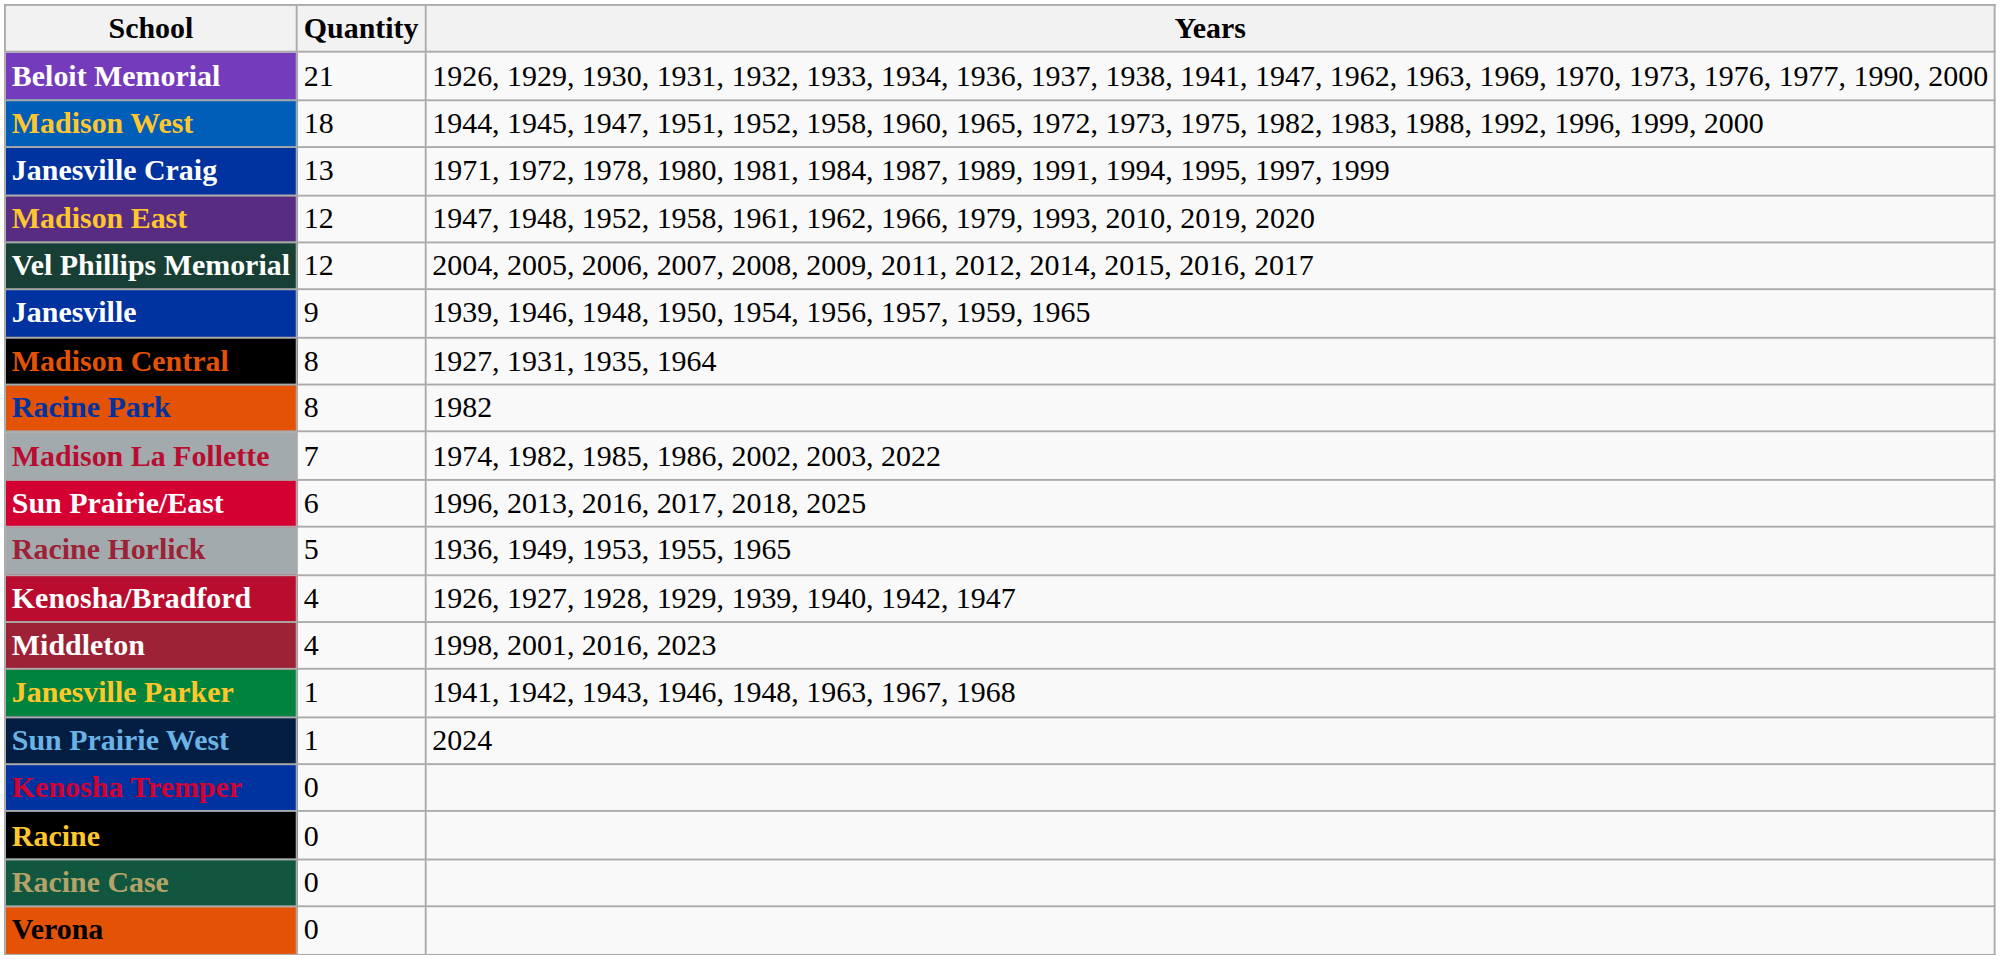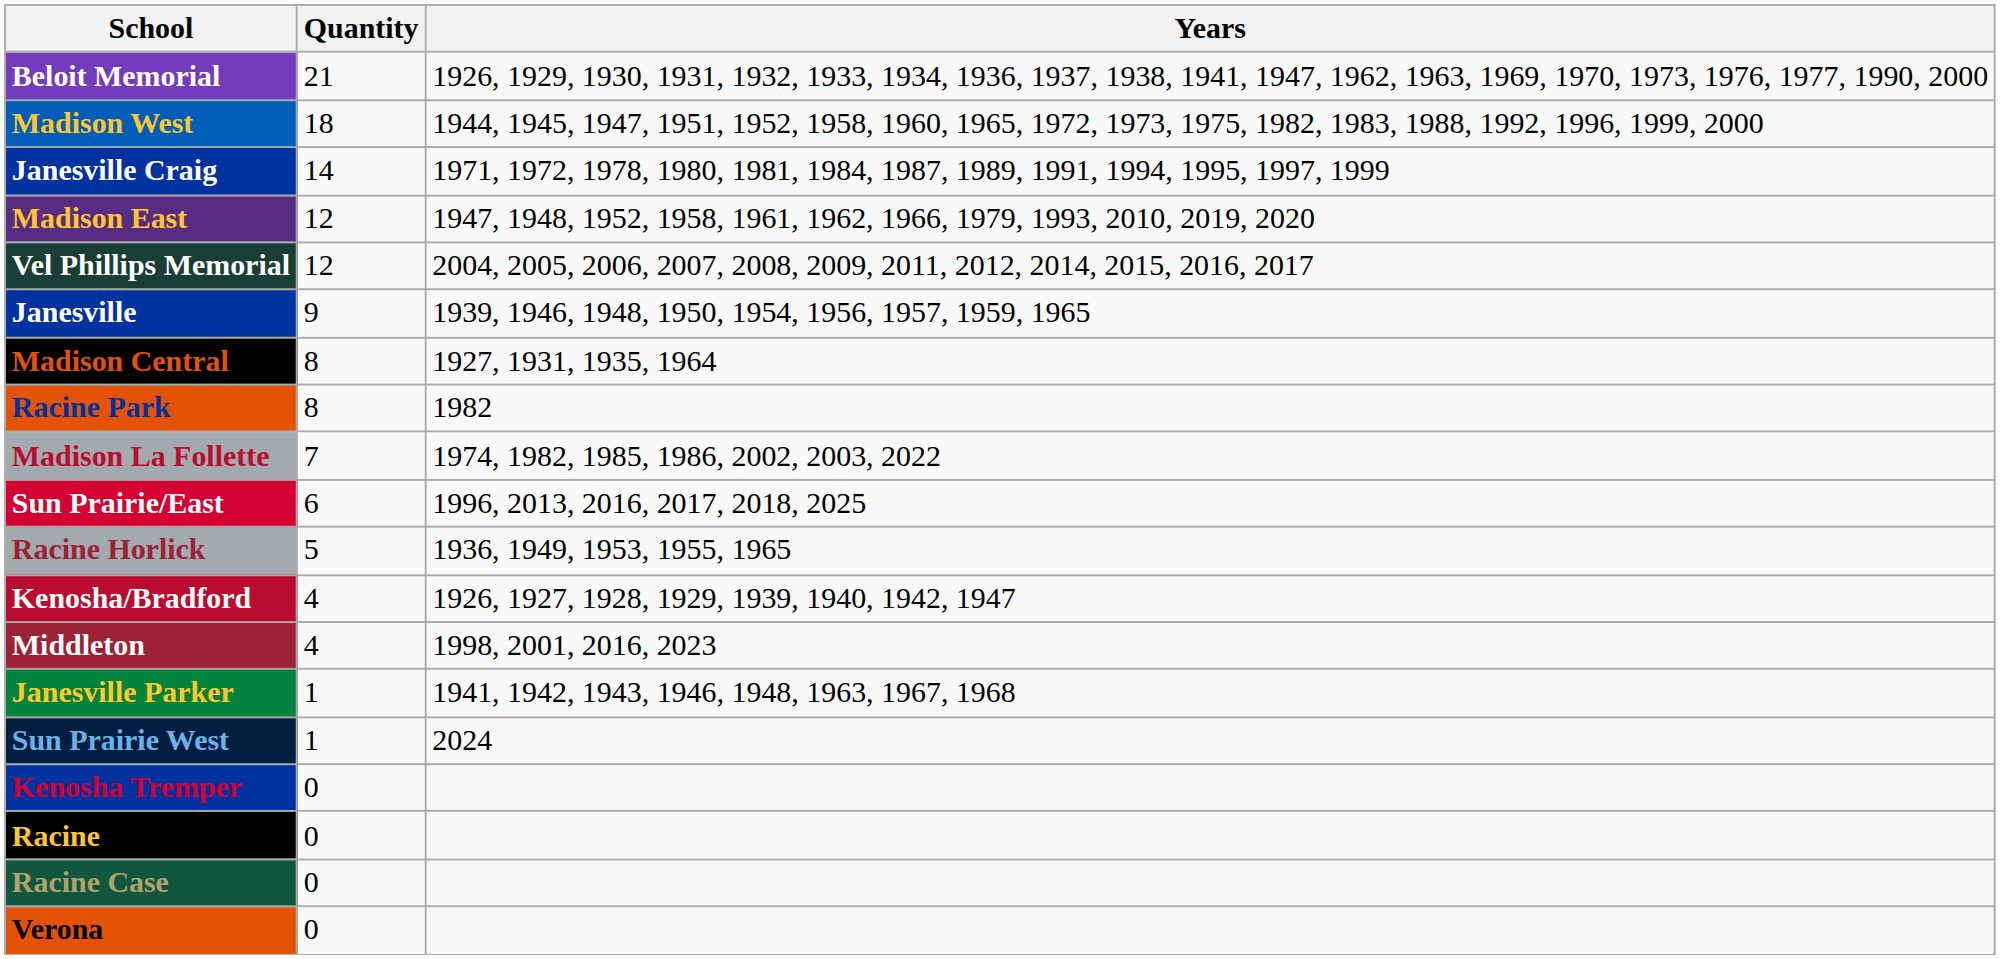Janesville Craig | Quantity: 13 -> 14
